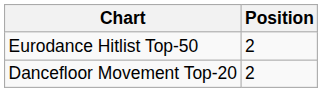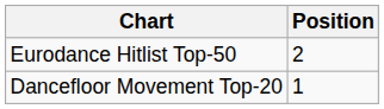Dancefloor Movement Top-20 | Position: 2 -> 1
